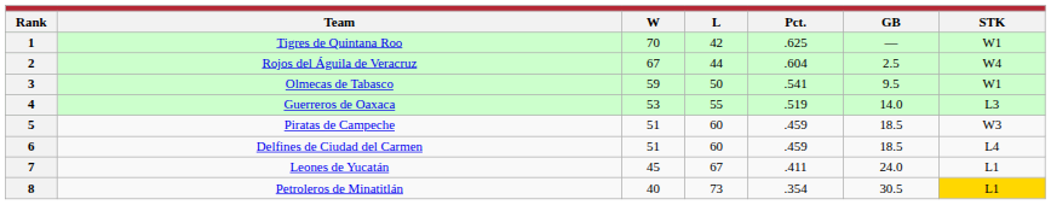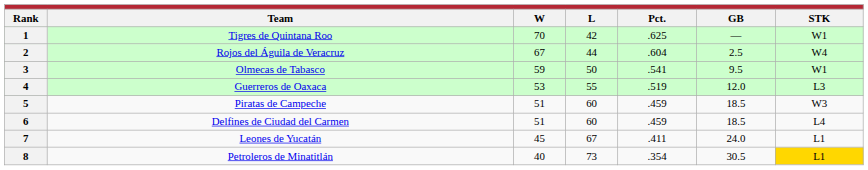4 | GB: 14.0 -> 12.0
